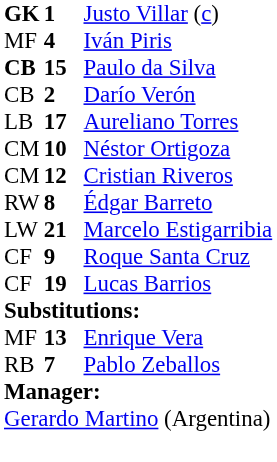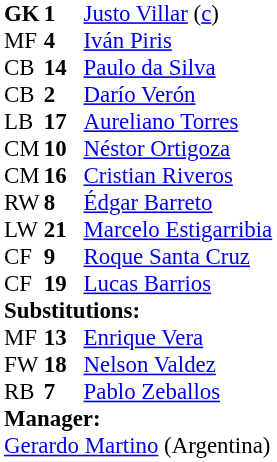Paulo da Silva | column 1: bold -> normal
Paulo da Silva | column 2: 15 -> 14
Cristian Riveros | column 2: 12 -> 16
+ row: FW | 18 | Nelson Valdez
